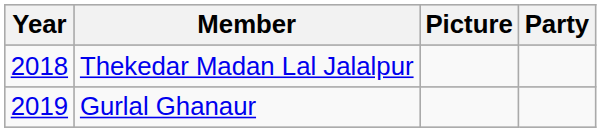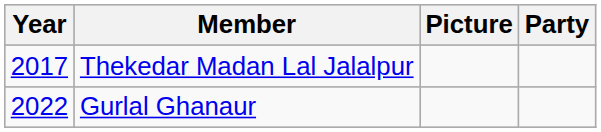Thekedar Madan Lal Jalalpur | Year: 2018 -> 2017
Gurlal Ghanaur | Year: 2019 -> 2022
